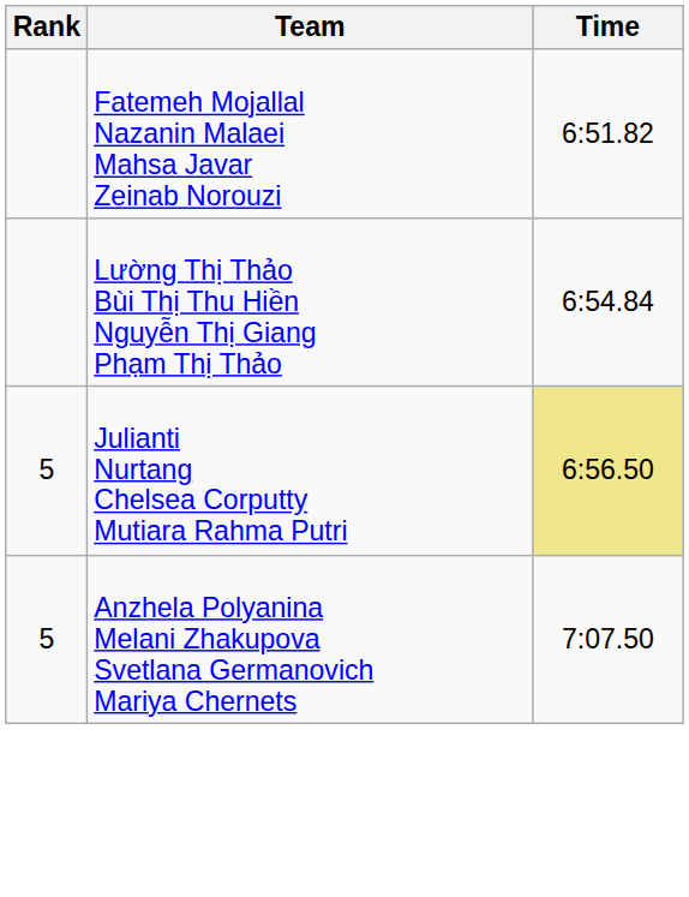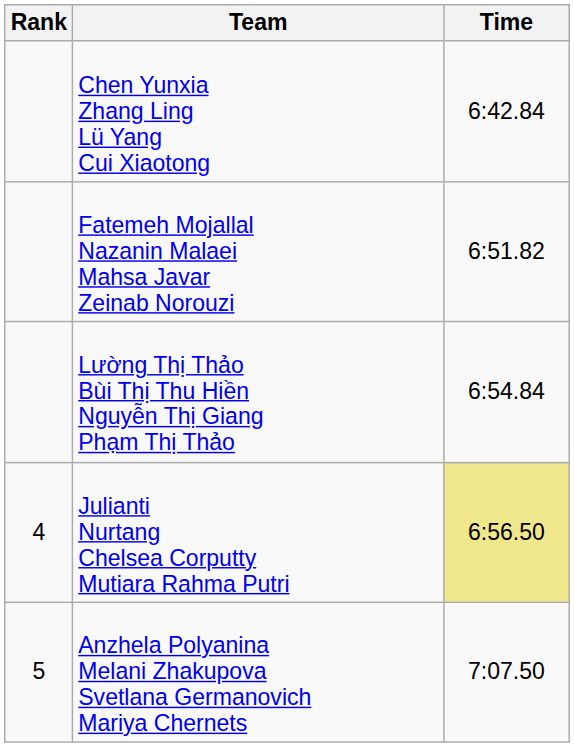+ row: Chen Yunxia Zhang Ling Lü Yang Cui Xiaotong | 6:42.84
Julianti Nurtang Chelsea Corputty Mutiara Rahma Putri | Rank: 5 -> 4
